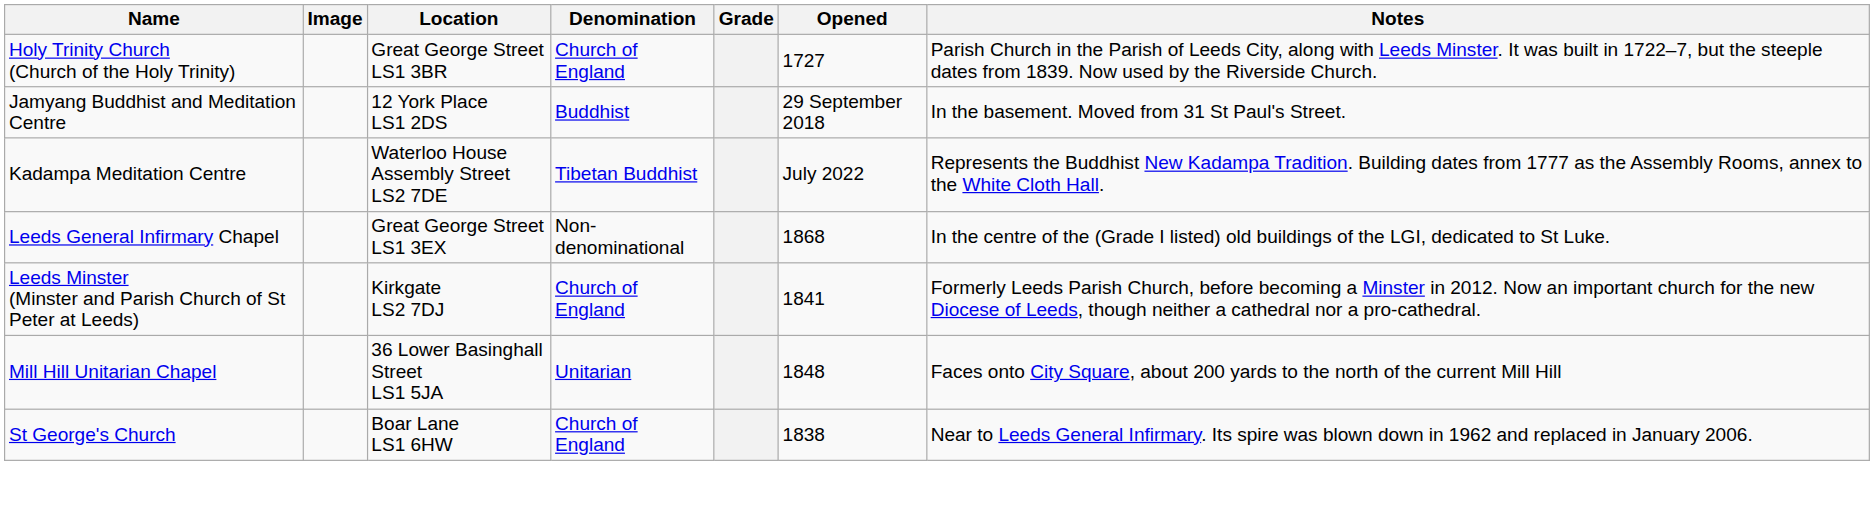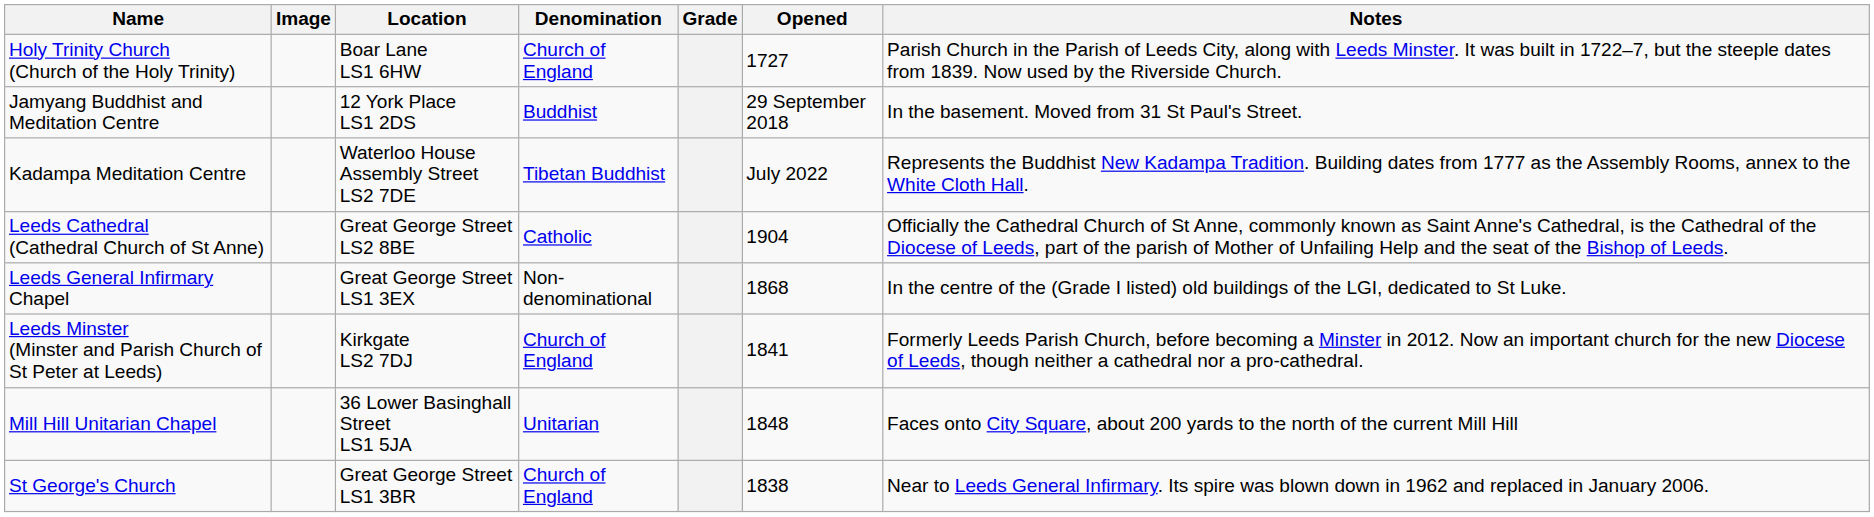Holy Trinity Church (Church of the Holy Trinity) | Location: Great George Street LS1 3BR -> Boar Lane LS1 6HW
+ row: Leeds Cathedral (Cathedral Church of St Anne) | Great George Street LS2 8BE | Catholic | 1904 | Officially the Cathedral Church of St Anne, commonly known as Saint Anne's Cathedral, is the Cathedral of the Diocese of Leeds, part of the parish of Mother of Unfailing Help and the seat of the Bishop of Leeds.
St George's Church | Location: Boar Lane LS1 6HW -> Great George Street LS1 3BR
